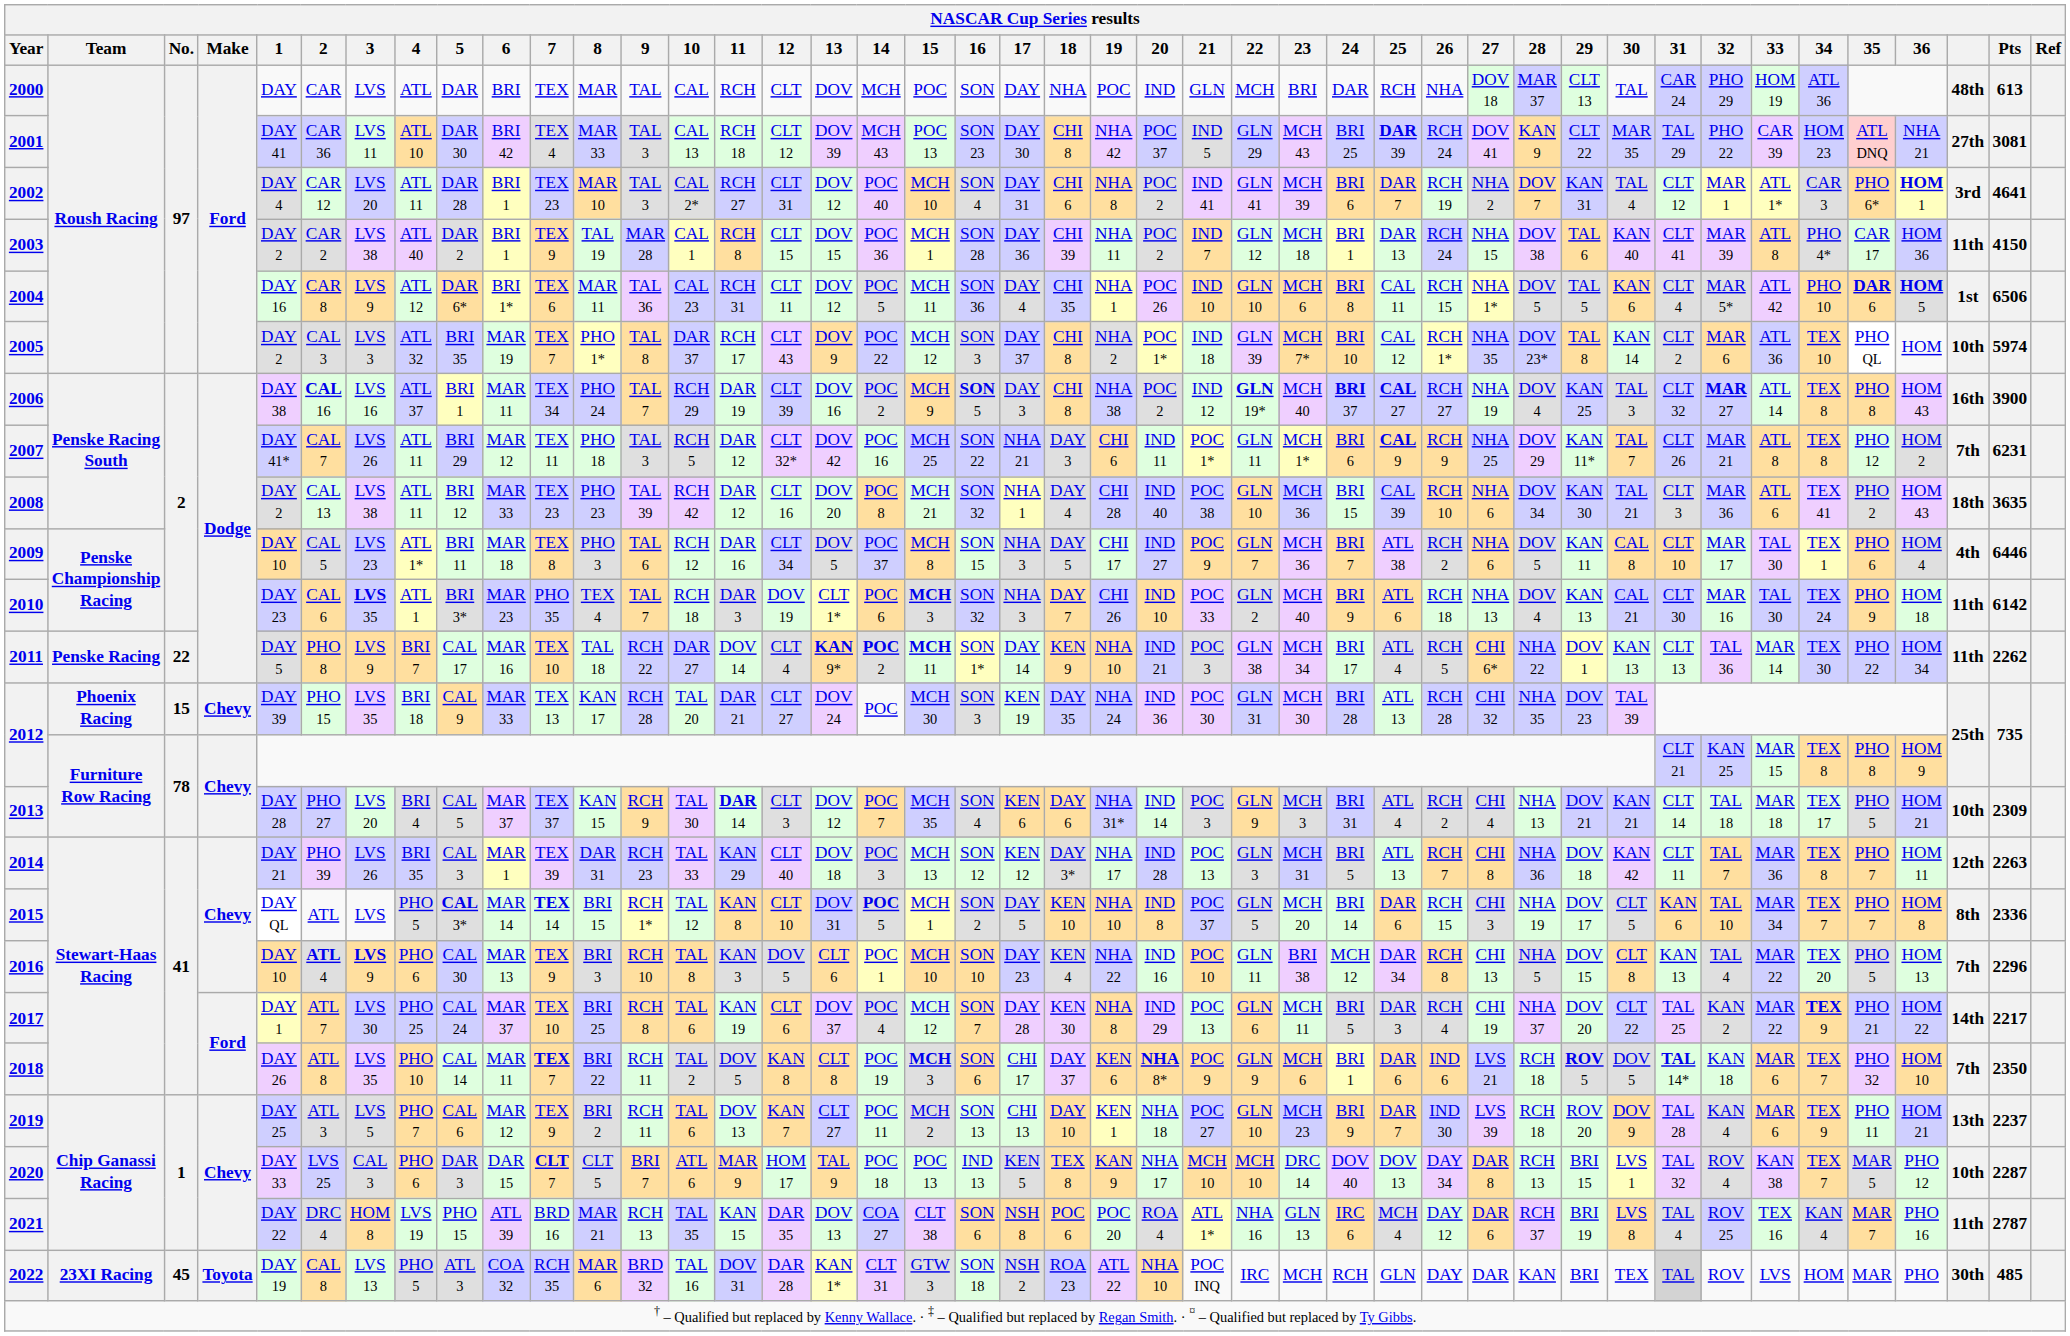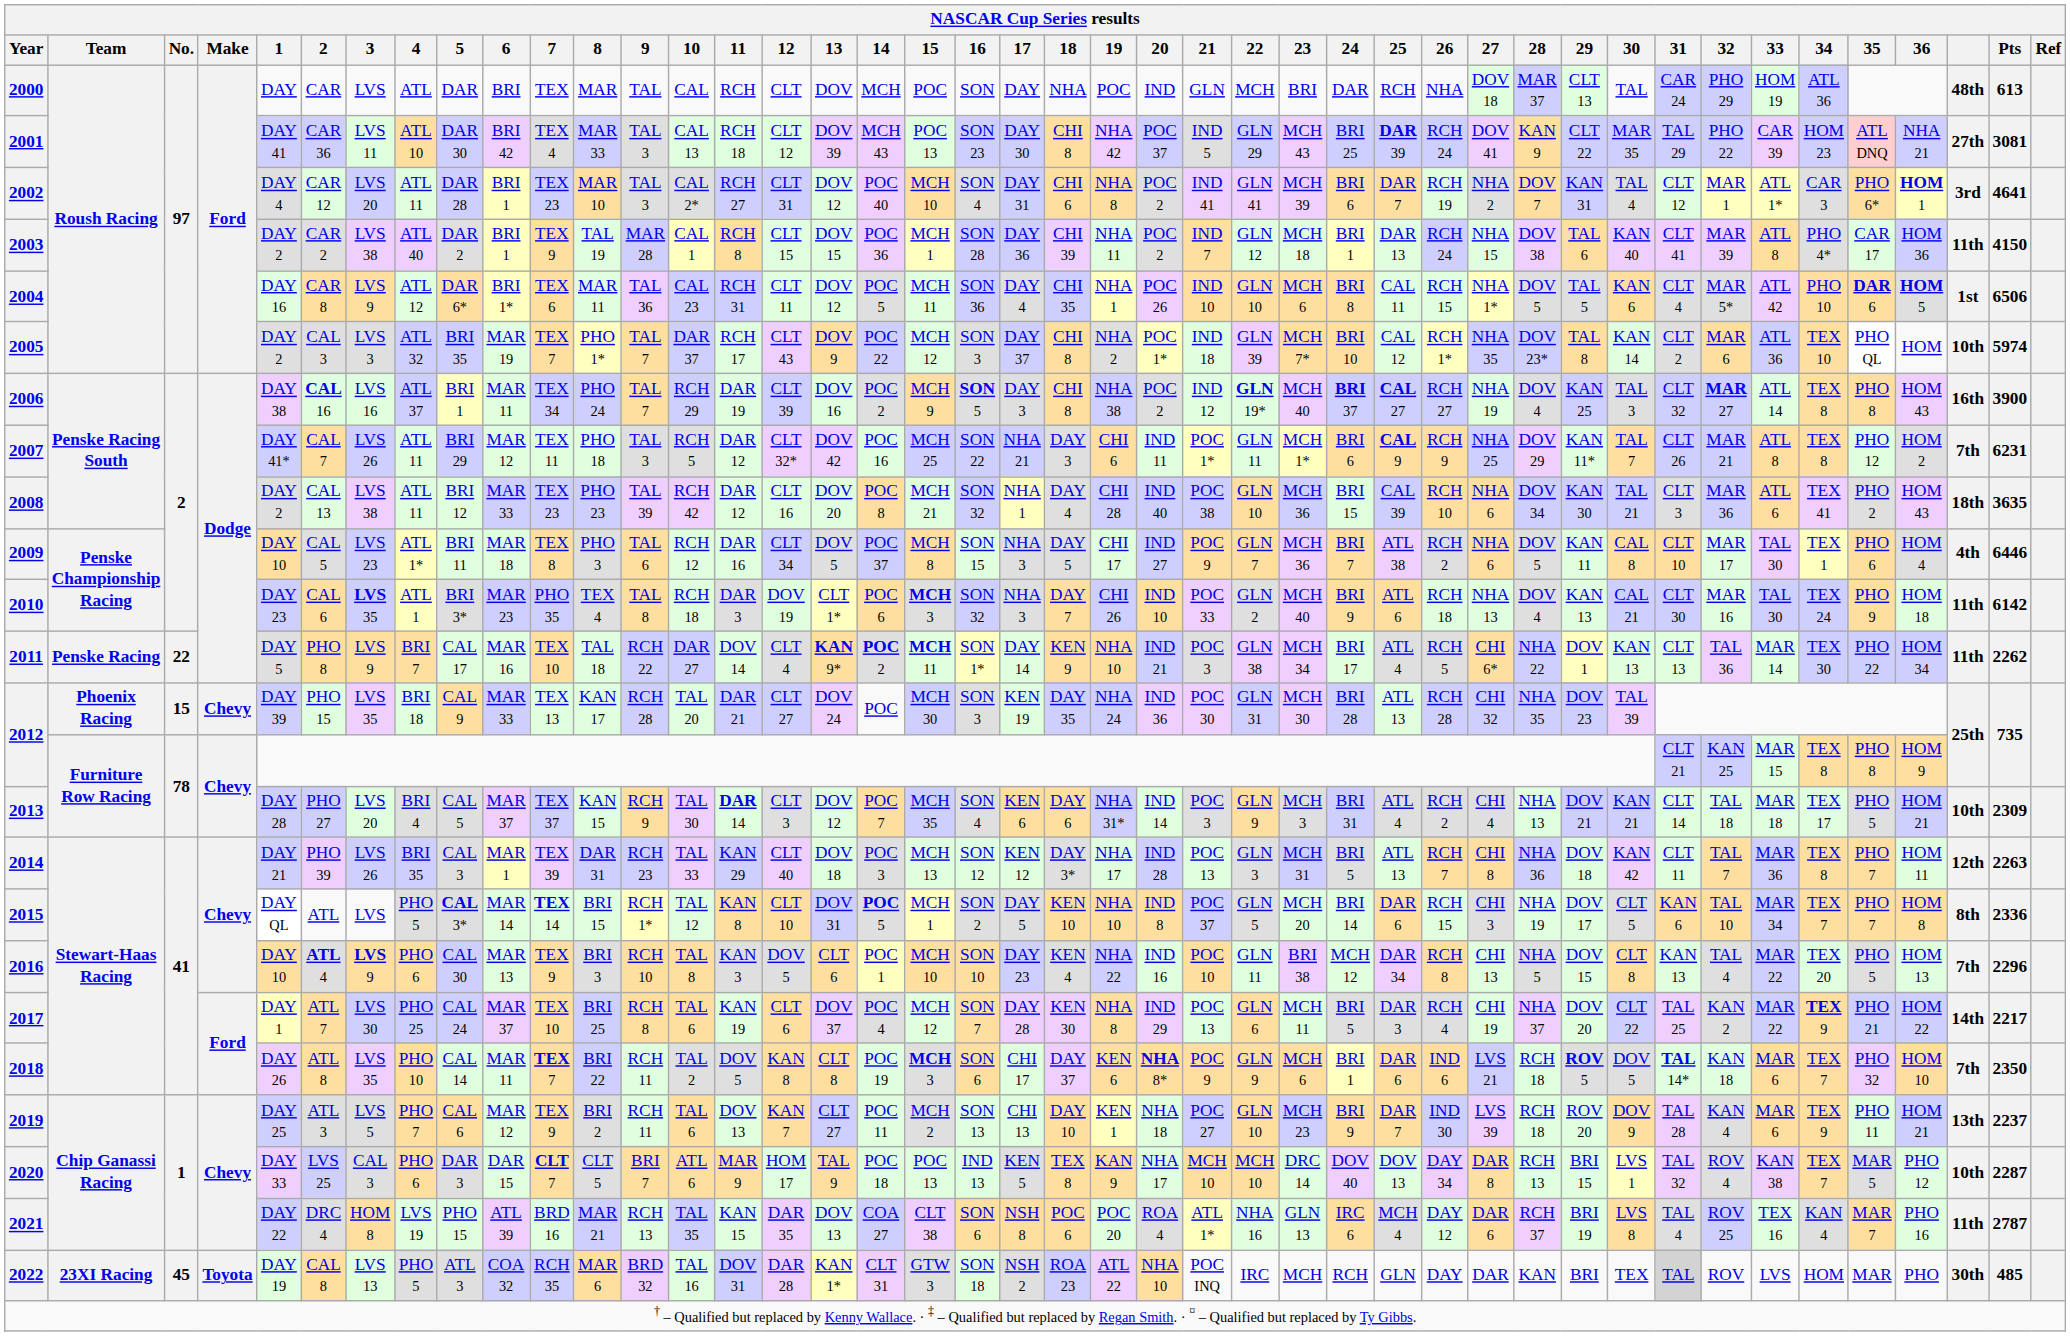2005 | 9: TAL 8 -> TAL 7
2010 | 9: TAL 7 -> TAL 8
